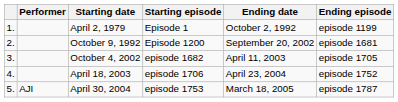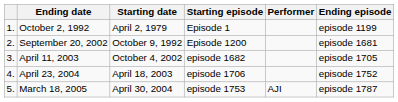columns swapped: Performer <-> Ending date
